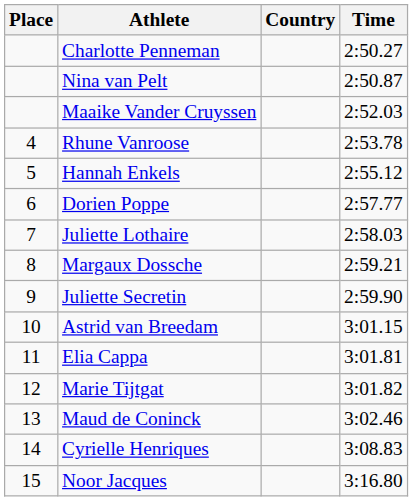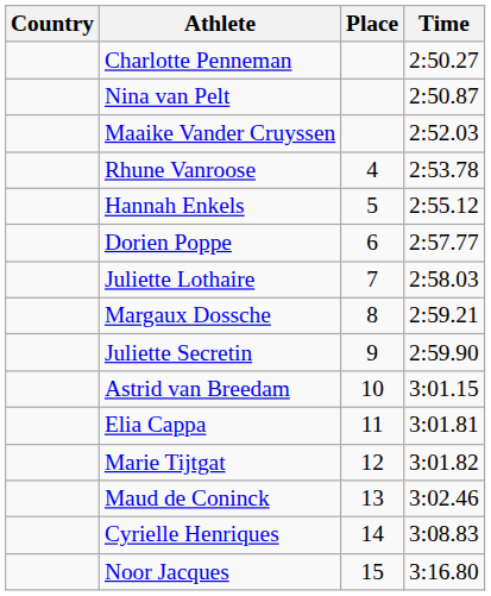columns swapped: Place <-> Country
